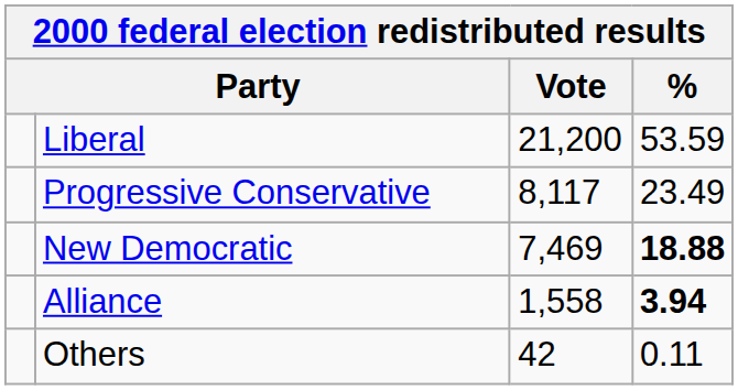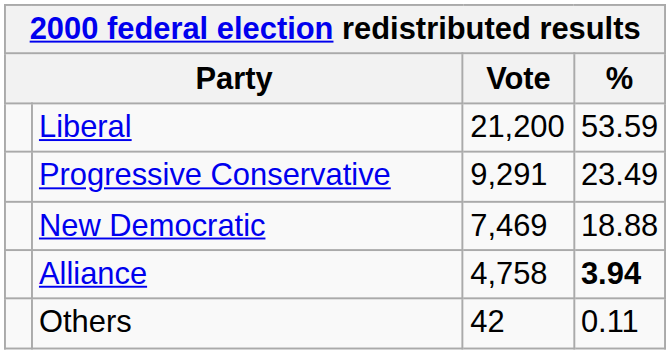Progressive Conservative | Vote: 8,117 -> 9,291
New Democratic | %: bold -> normal
Alliance | Vote: 1,558 -> 4,758
